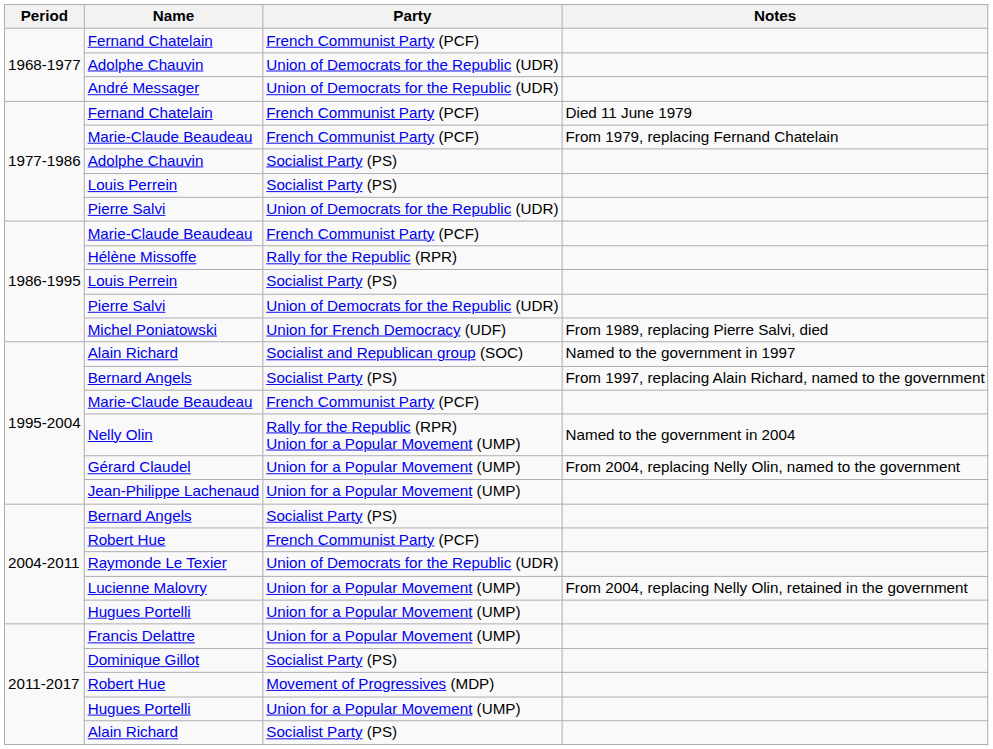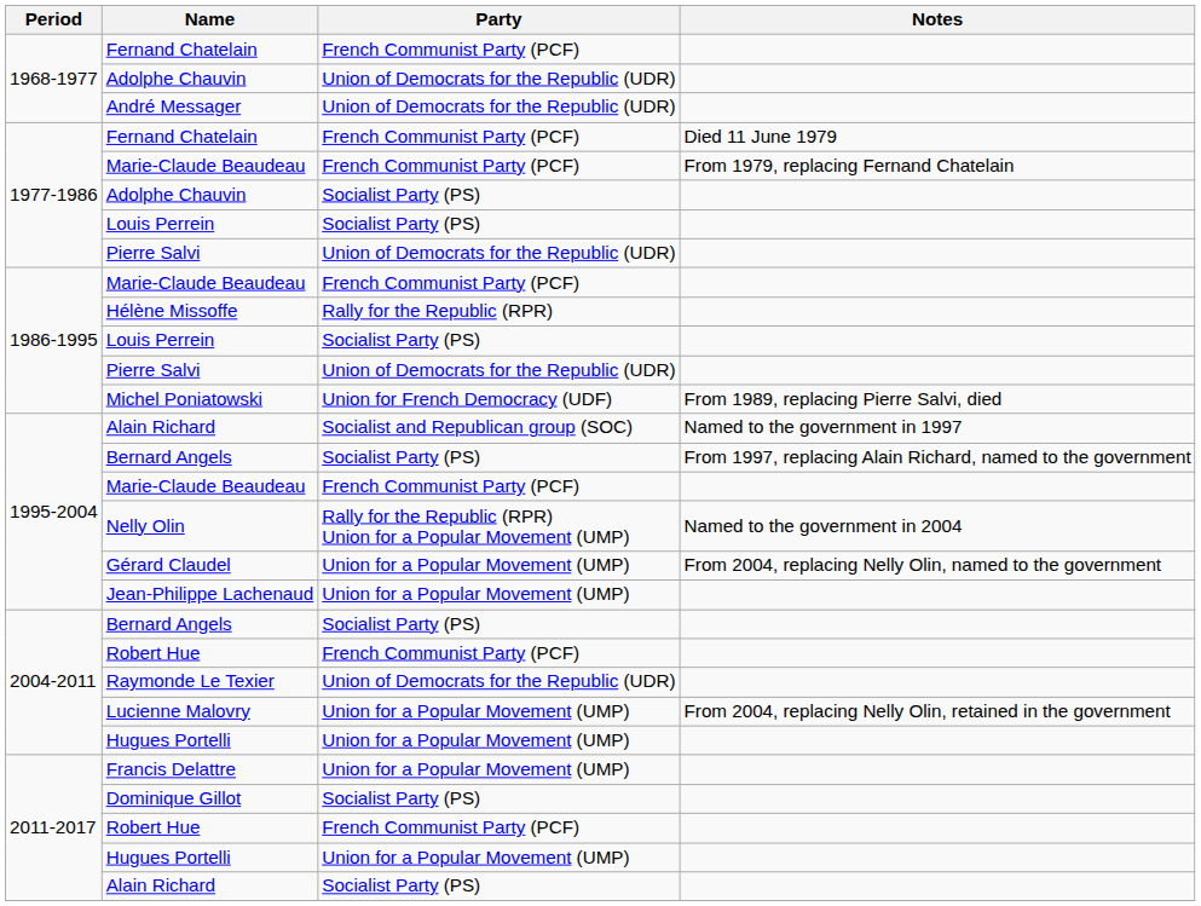2011-2017 / Robert Hue | Party: Movement of Progressives (MDP) -> French Communist Party (PCF)
